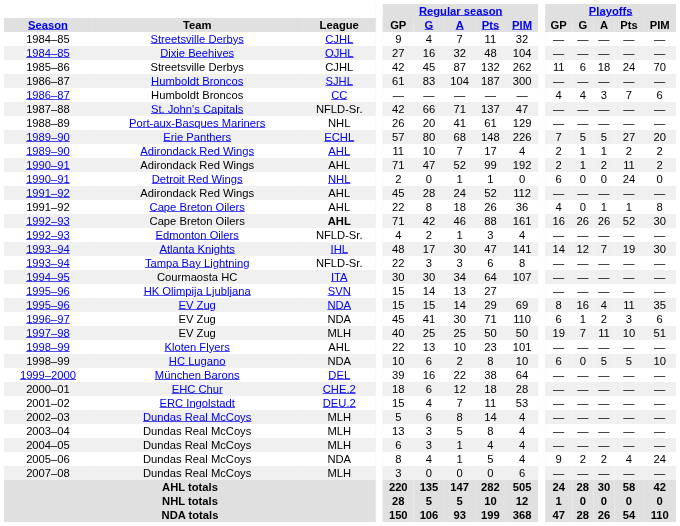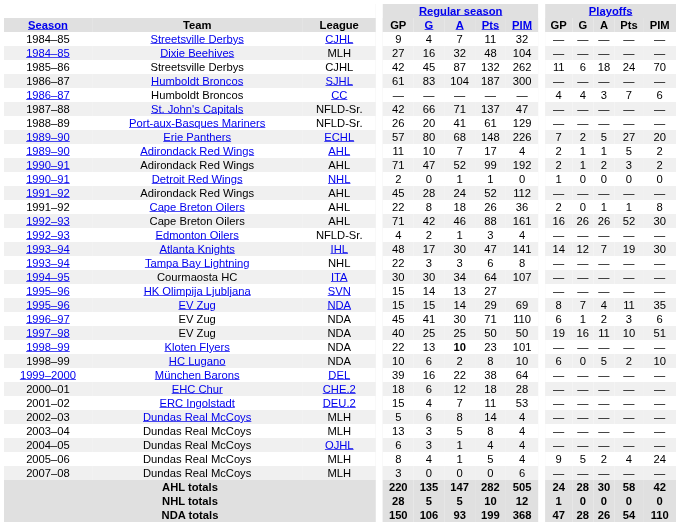1984–85 / Dixie Beehives | League: OJHL -> MLH
1988–89 | League: NHL -> NFLD-Sr.
1989–90 / Erie Panthers | Playoffs / G: 5 -> 2
1989–90 / Adirondack Red Wings | Playoffs / Pts: 2 -> 5
1990–91 / Adirondack Red Wings | Playoffs / Pts: 11 -> 3
1990–91 / Detroit Red Wings | Playoffs / GP: 6 -> 1
1990–91 / Detroit Red Wings | Playoffs / Pts: 24 -> 0
1991–92 / Cape Breton Oilers | Playoffs / GP: 4 -> 2
1992–93 / Cape Breton Oilers | League: bold -> normal
1993–94 / Tampa Bay Lightning | League: NFLD-Sr. -> NHL
1995–96 / EV Zug | Playoffs / G: 16 -> 7
1997–98 | League: MLH -> NDA
1997–98 | Playoffs / G: 7 -> 16
1998–99 / Kloten Flyers | League: AHL -> NDA
1998–99 / Kloten Flyers | Regular season / A: normal -> bold
1998–99 / HC Lugano | Playoffs / Pts: 5 -> 2
2004–05 | League: MLH -> OJHL
2005–06 | League: NDA -> MLH
2005–06 | Playoffs / G: 2 -> 5
